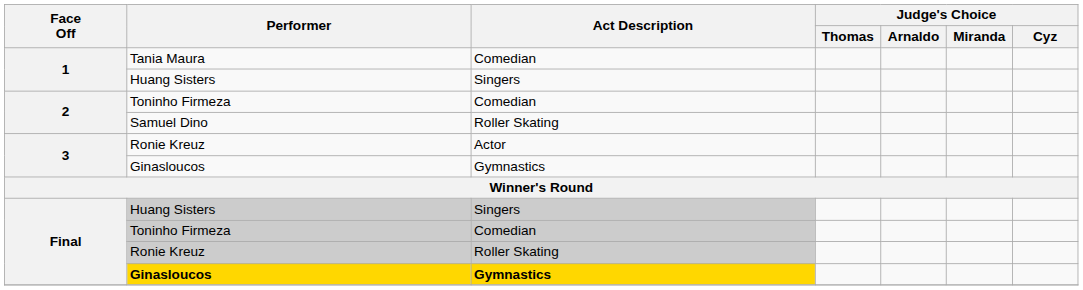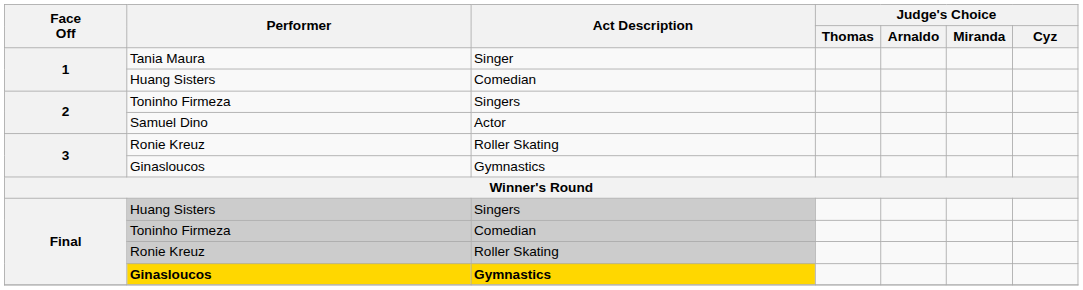Tania Maura | Act Description: Comedian -> Singer
1 / Huang Sisters | Act Description: Singers -> Comedian
2 / Toninho Firmeza | Act Description: Comedian -> Singers
Samuel Dino | Act Description: Roller Skating -> Actor
3 / Ronie Kreuz | Act Description: Actor -> Roller Skating
